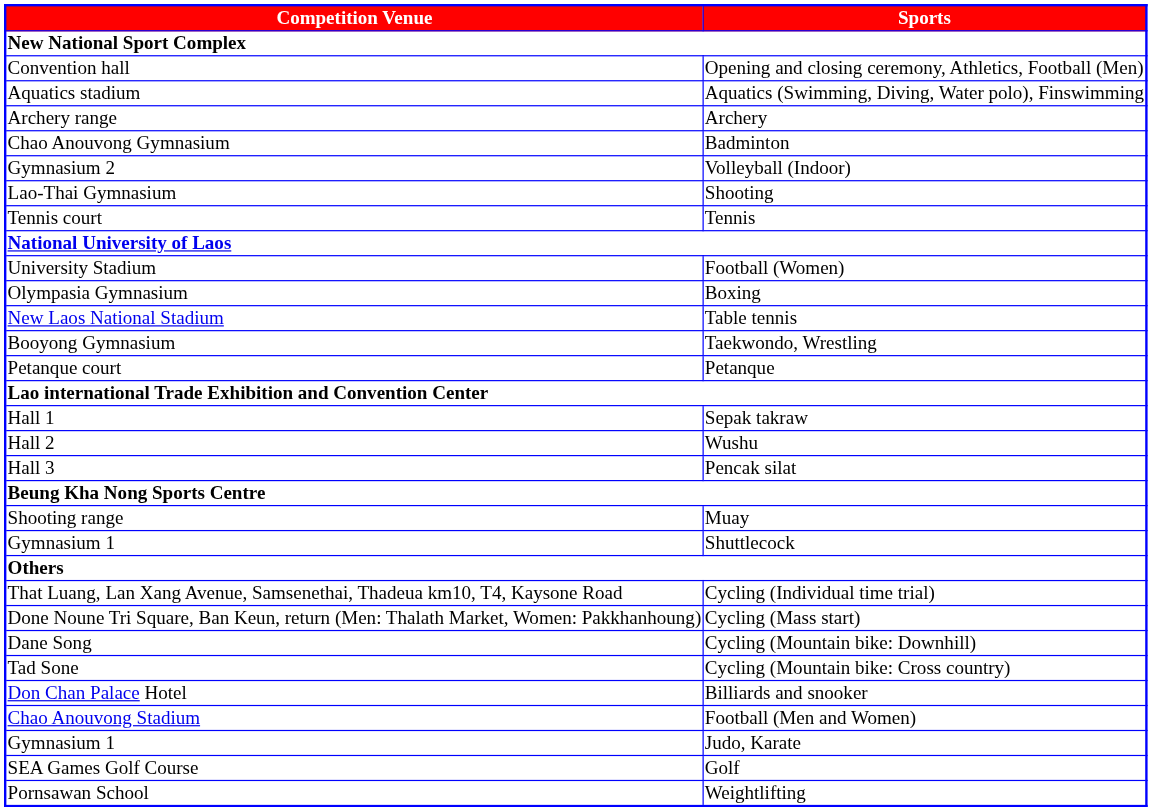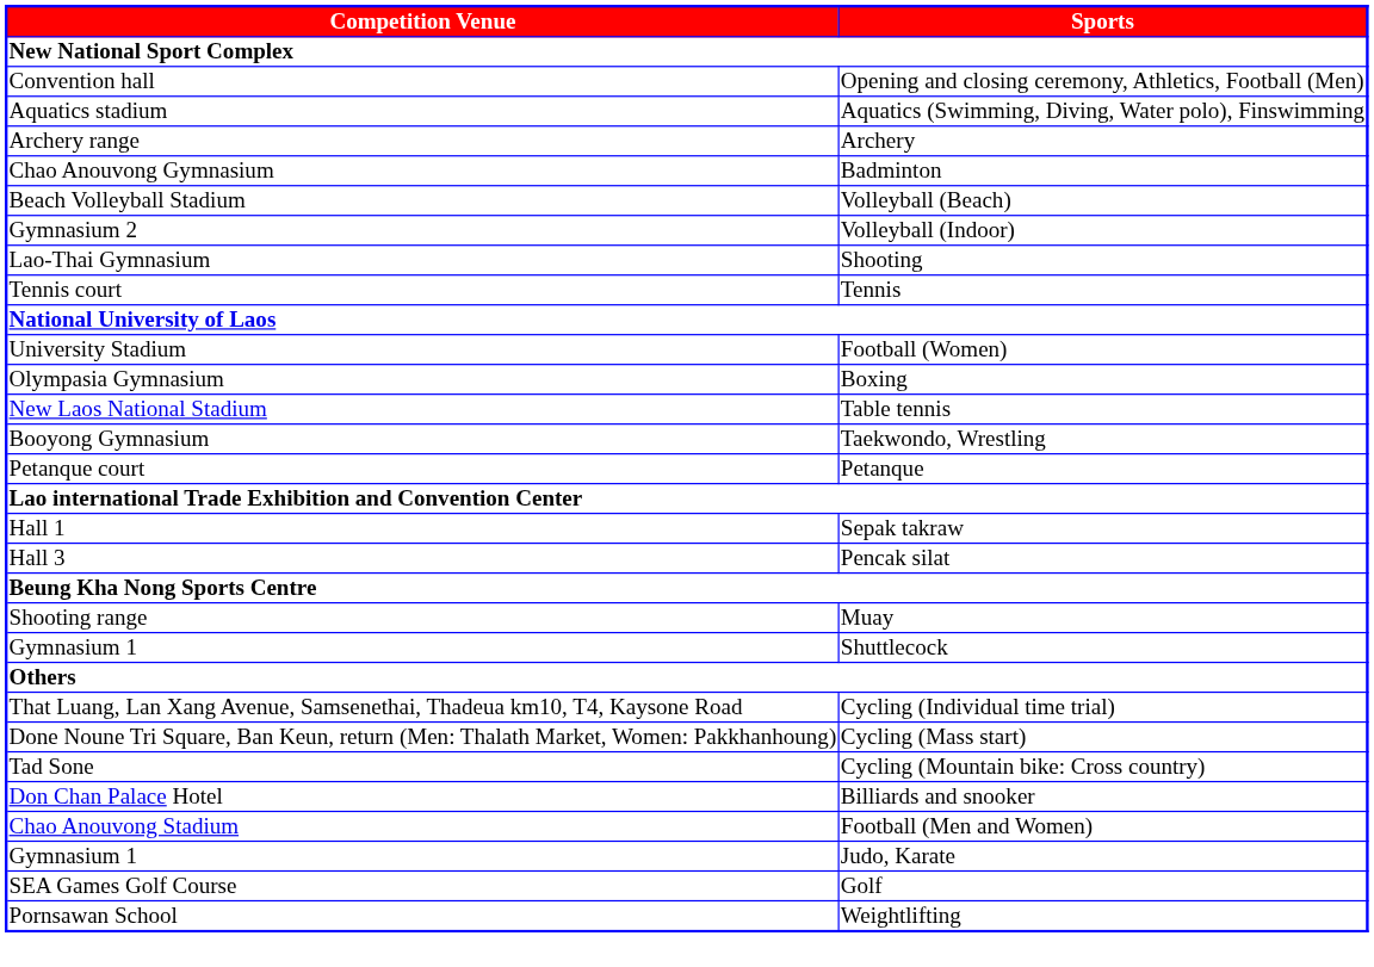+ row: Beach Volleyball Stadium | Volleyball (Beach)
- row: Hall 2 | Wushu
- row: Dane Song | Cycling (Mountain bike: Downhill)
